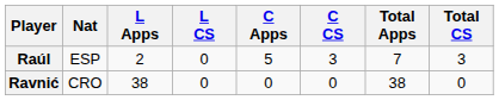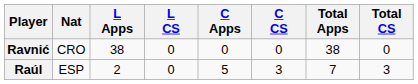rows swapped: Ravnić <-> Raúl
